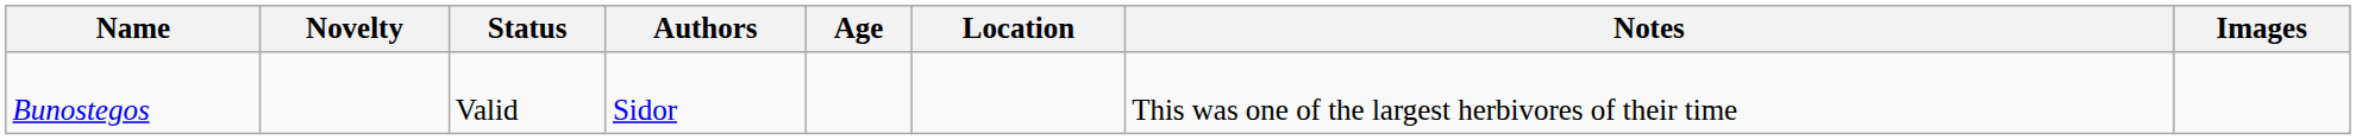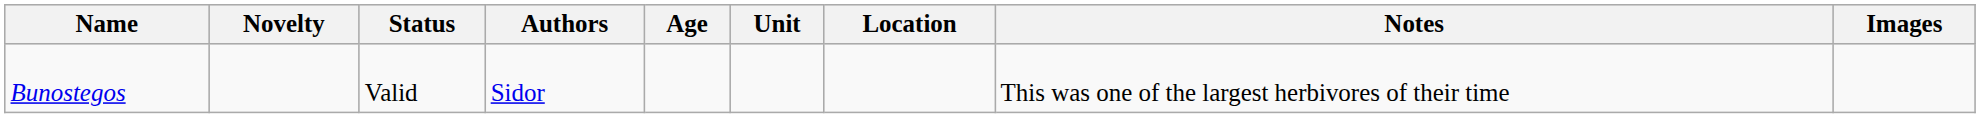+ column: Unit
